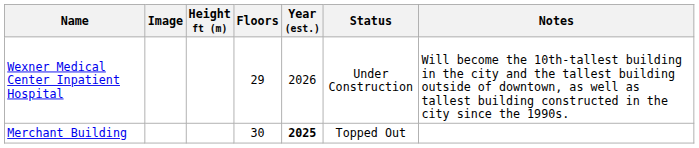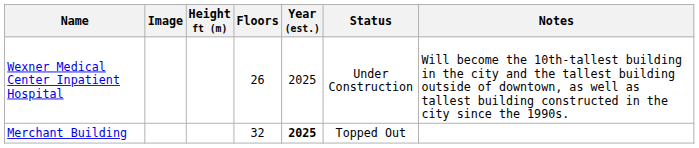Wexner Medical Center Inpatient Hospital | Floors: 29 -> 26
Wexner Medical Center Inpatient Hospital | Year (est.): 2026 -> 2025
Merchant Building | Floors: 30 -> 32
